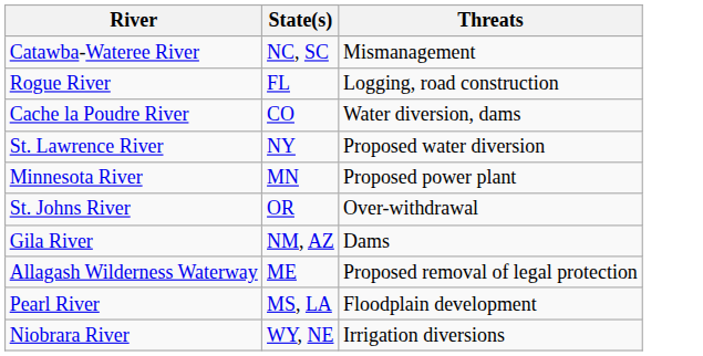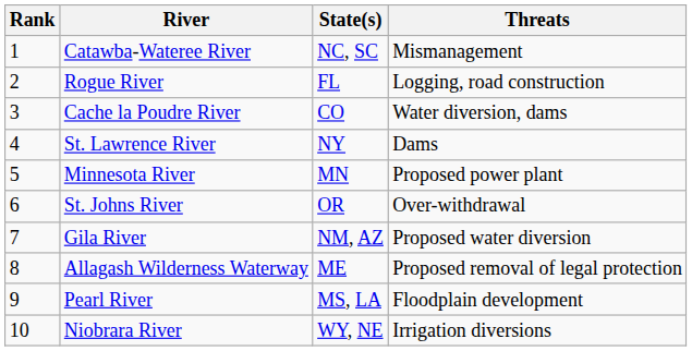+ column: Rank | 1 | 2 | 3 | 4 | 5 | 6 | 7 | 8 | 9 | 10
St. Lawrence River | Threats: Proposed water diversion -> Dams
Gila River | Threats: Dams -> Proposed water diversion
